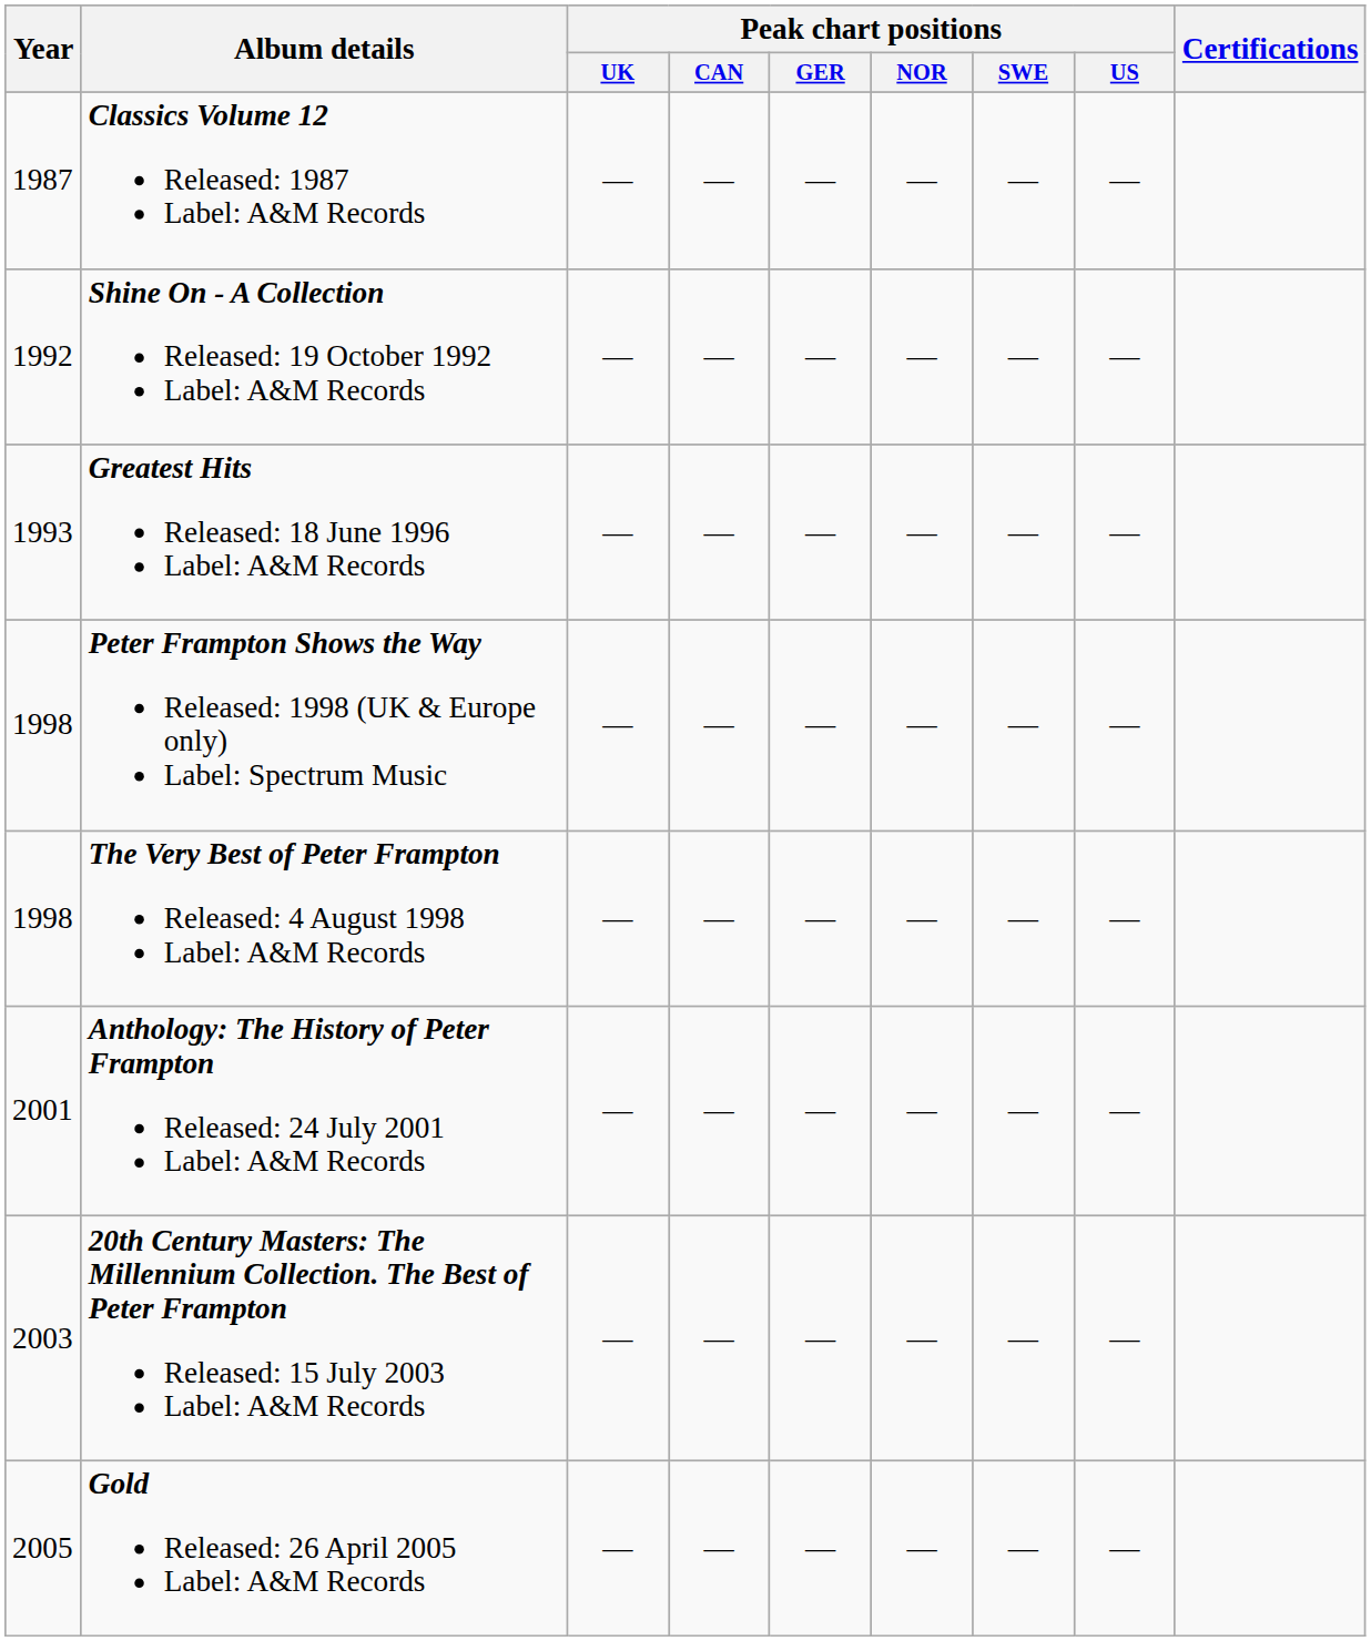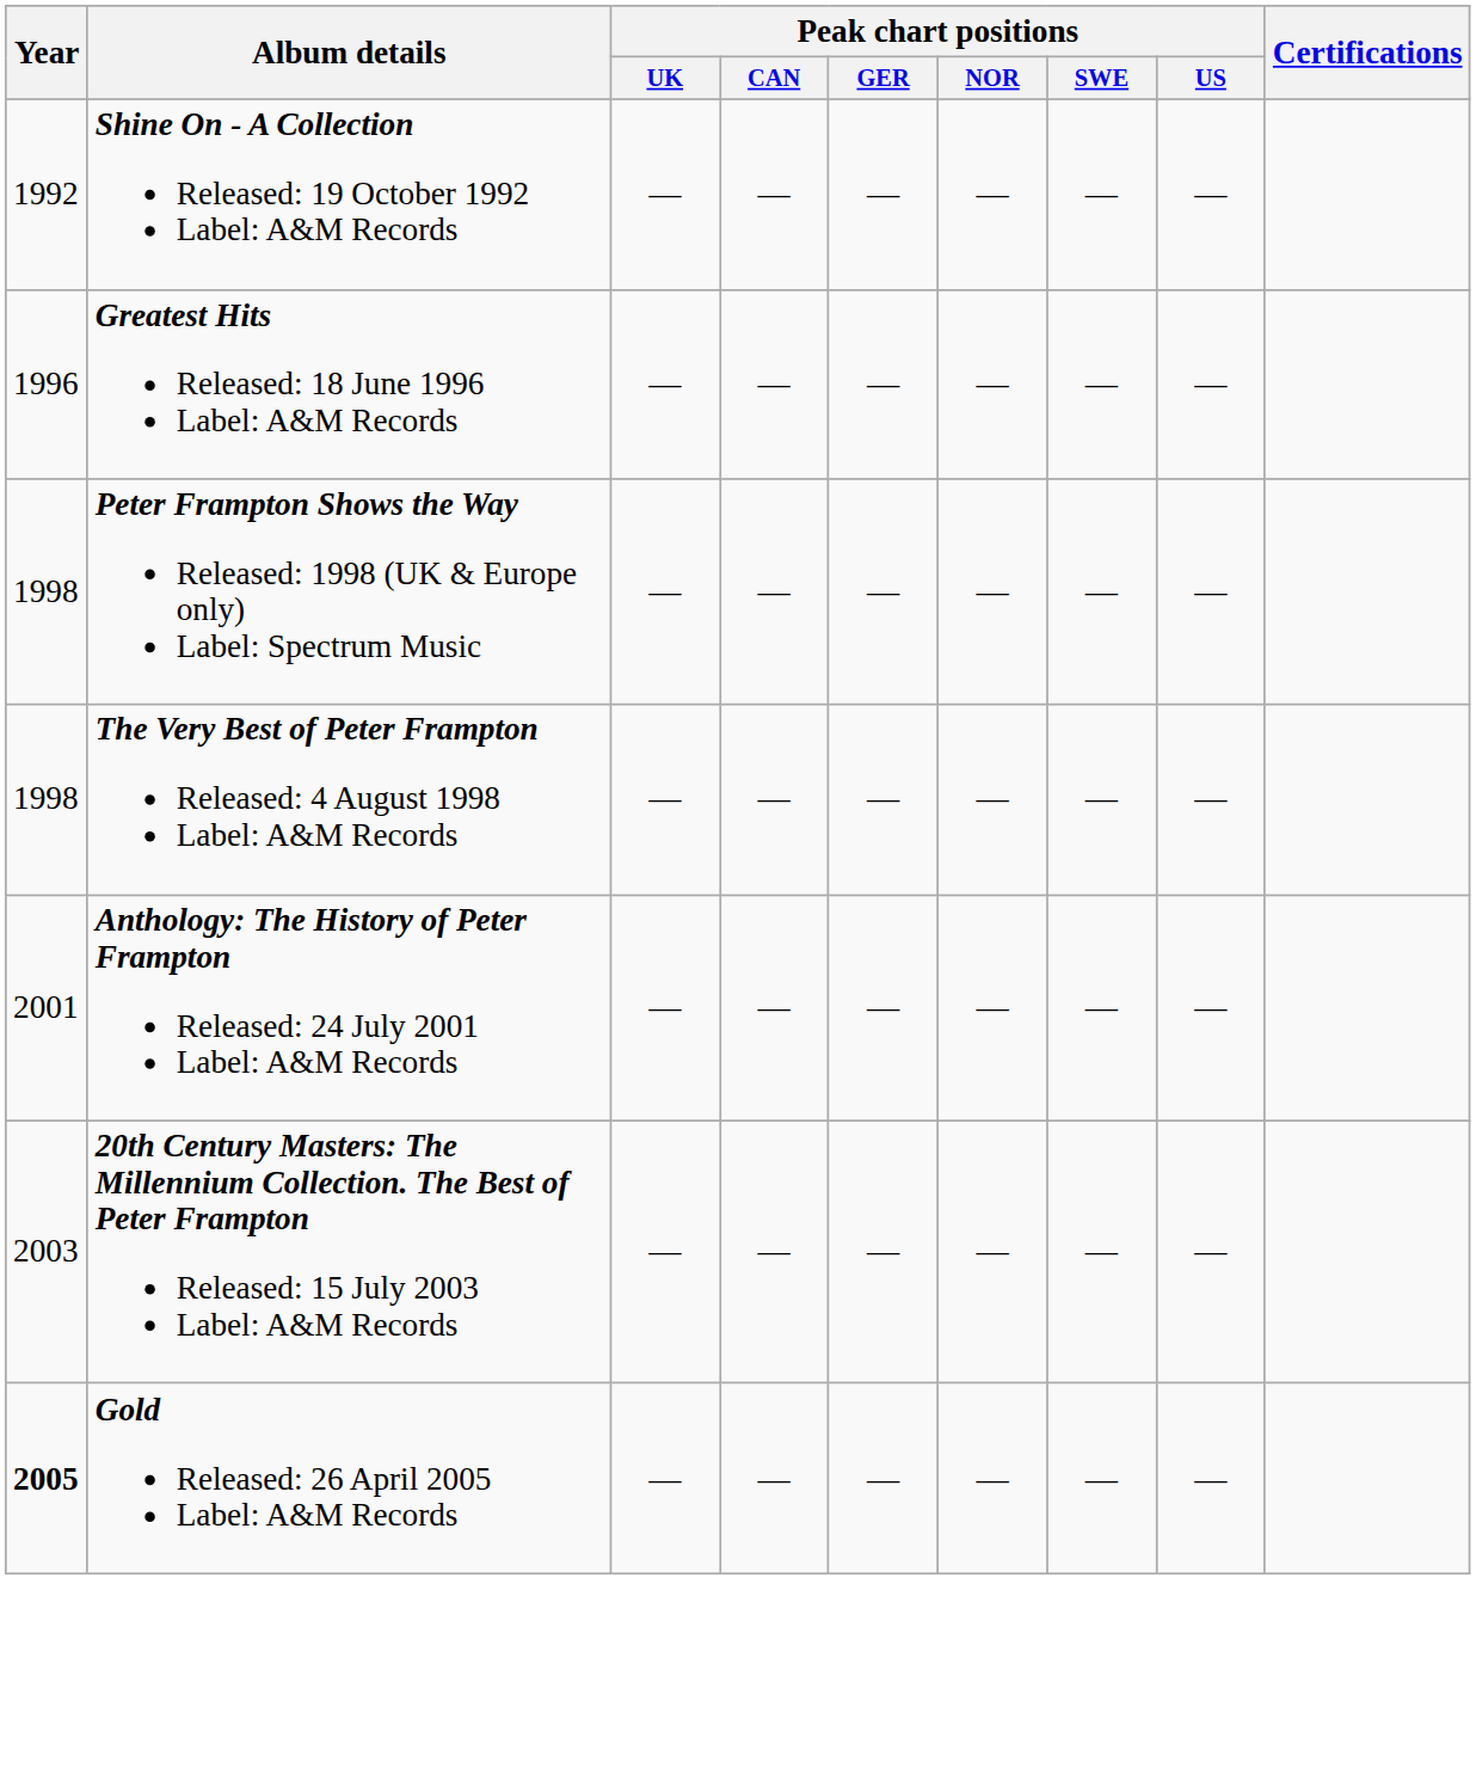- row: 1987 | Classics Volume 12 Released: 1987 Label: A&M Records | — | — | — | — | — | —
Greatest Hits Released: 18 June 1996 Label: A&M Records | Year: 1993 -> 1996
Gold Released: 26 April 2005 Label: A&M Records | Year: normal -> bold
